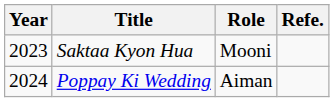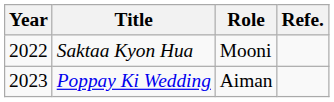Saktaa Kyon Hua | Year: 2023 -> 2022
Poppay Ki Wedding | Year: 2024 -> 2023
